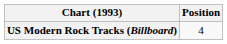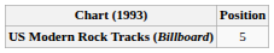US Modern Rock Tracks (Billboard) | Position: 4 -> 5
